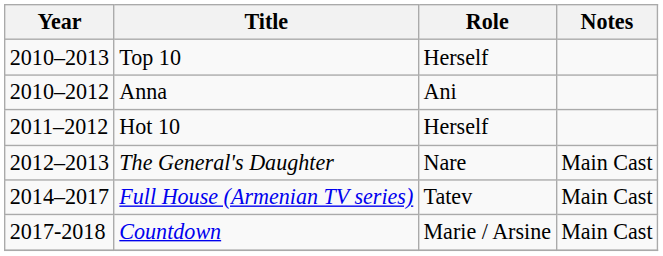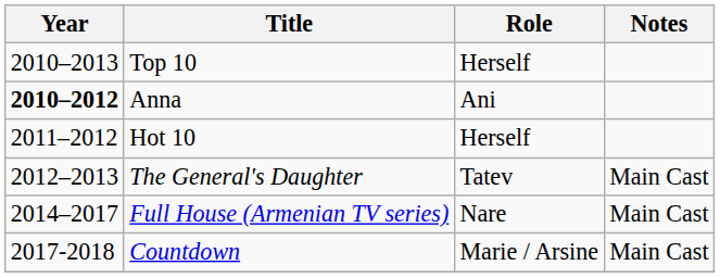Anna | Year: normal -> bold
The General's Daughter | Role: Nare -> Tatev
Full House (Armenian TV series) | Role: Tatev -> Nare
